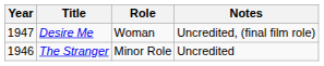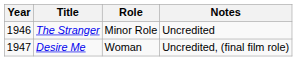rows swapped: The Stranger <-> Desire Me
